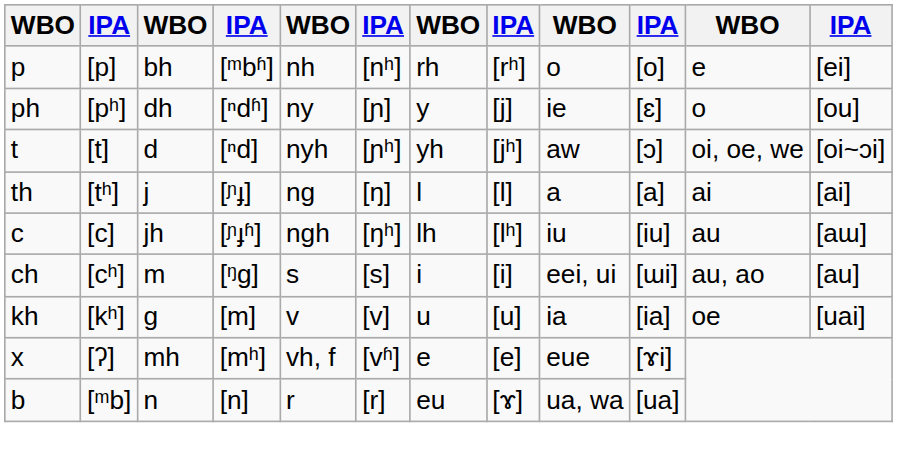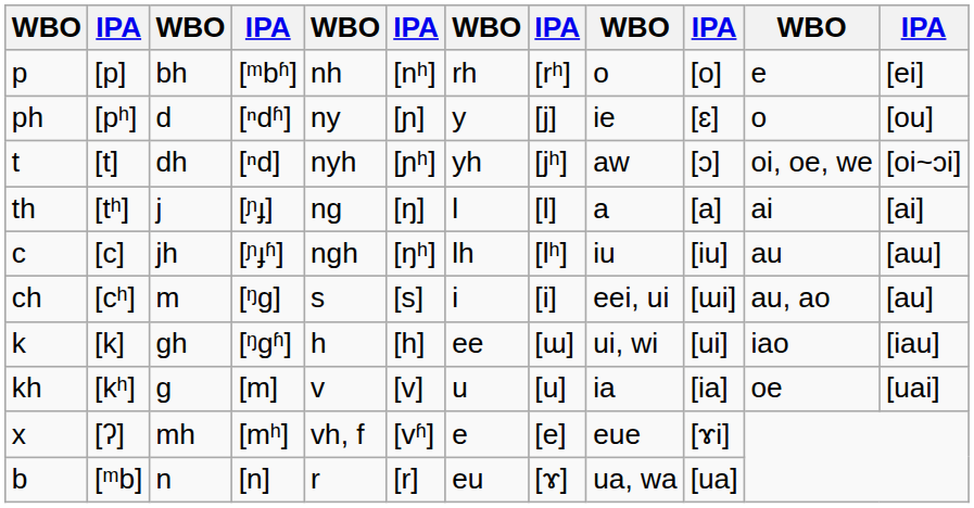[pʰ] | column 3: dh -> d
[t] | column 3: d -> dh
+ row: k | [k] | gh | [ᵑgʱ] | h | [h] | ee | [ɯ] | ui, wi | [ui] | iao | [iau]
